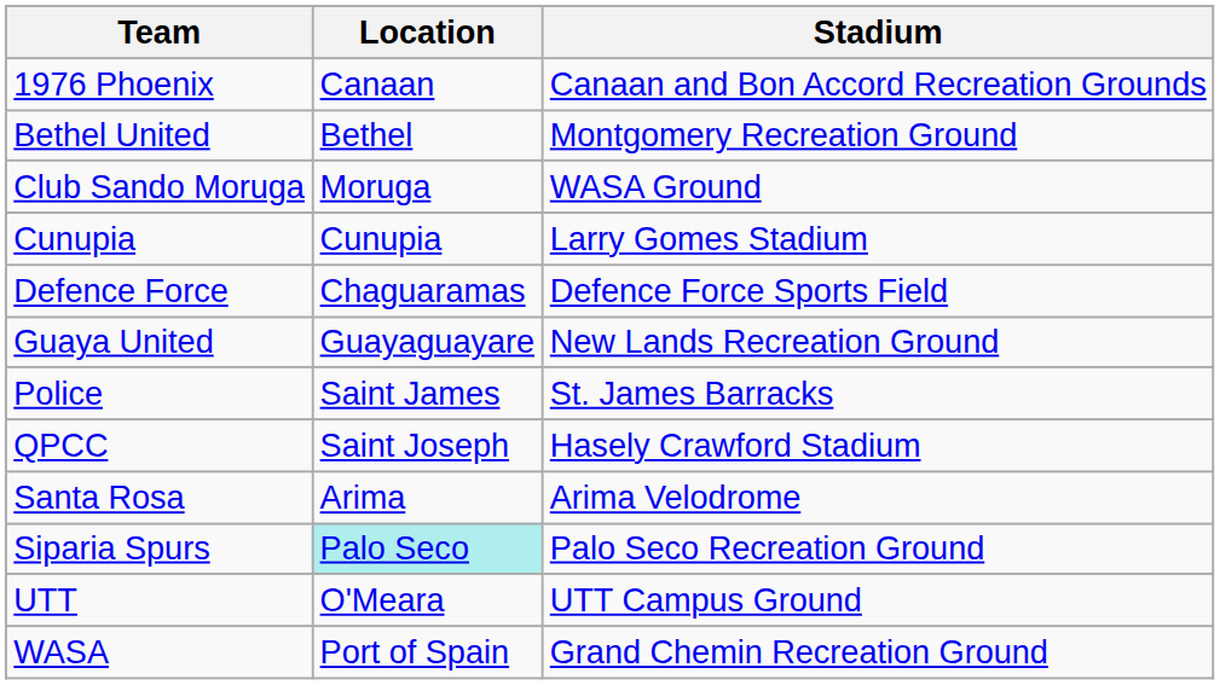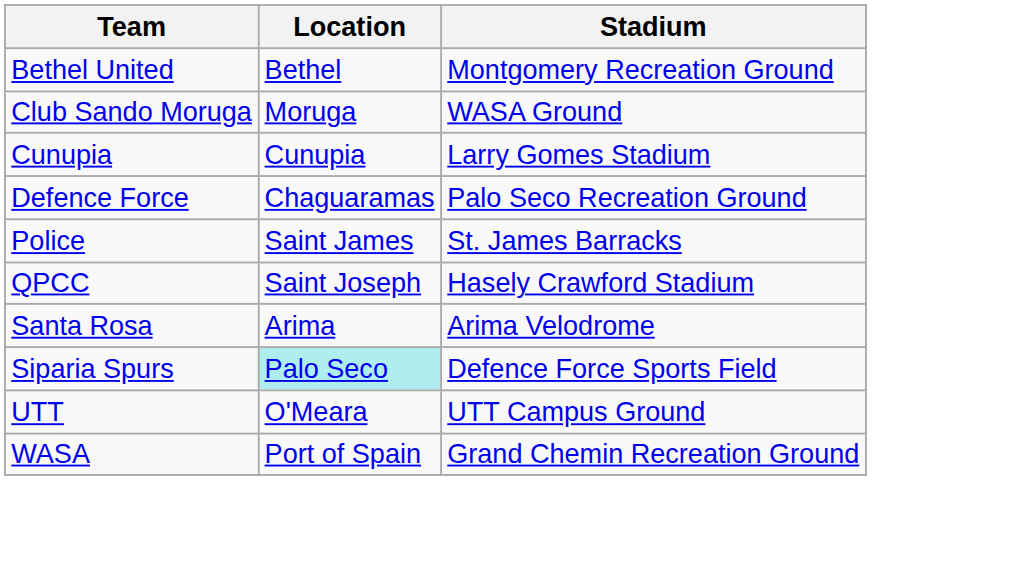- row: 1976 Phoenix | Canaan | Canaan and Bon Accord Recreation Grounds
Defence Force | Stadium: Defence Force Sports Field -> Palo Seco Recreation Ground
- row: Guaya United | Guayaguayare | New Lands Recreation Ground
Siparia Spurs | Stadium: Palo Seco Recreation Ground -> Defence Force Sports Field
